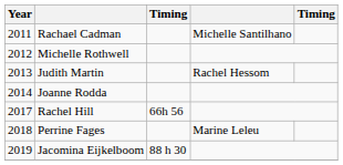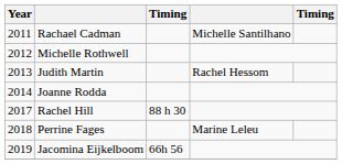Rachel Hill | column 3: 66h 56 -> 88 h 30
Jacomina Eijkelboom | column 3: 88 h 30 -> 66h 56
